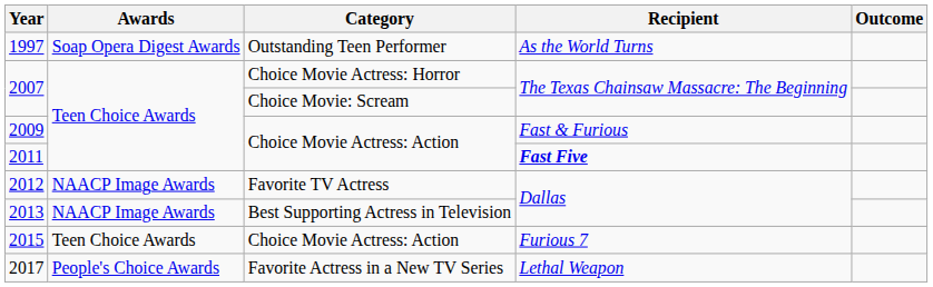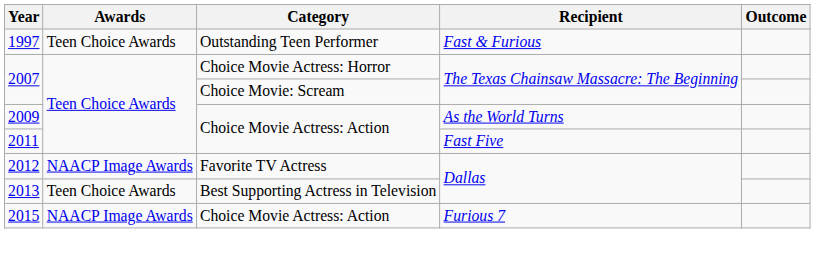1997 | Awards: Soap Opera Digest Awards -> Teen Choice Awards
1997 | Recipient: As the World Turns -> Fast & Furious
2009 | Recipient: Fast & Furious -> As the World Turns
2011 | Recipient: bold -> normal
2013 | Awards: NAACP Image Awards -> Teen Choice Awards
2015 | Awards: Teen Choice Awards -> NAACP Image Awards
- row: 2017 | People's Choice Awards | Favorite Actress in a New TV Series | Lethal Weapon
